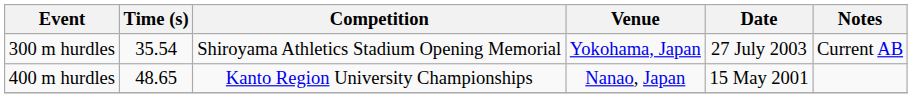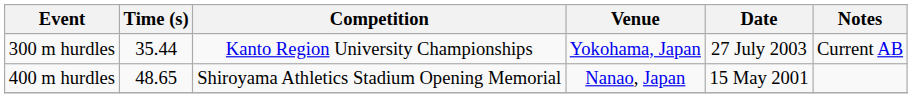300 m hurdles | Time (s): 35.54 -> 35.44
300 m hurdles | Competition: Shiroyama Athletics Stadium Opening Memorial -> Kanto Region University Championships
400 m hurdles | Competition: Kanto Region University Championships -> Shiroyama Athletics Stadium Opening Memorial
